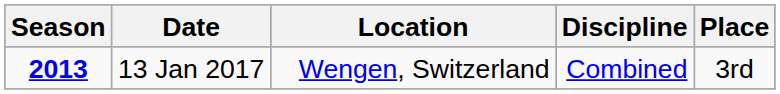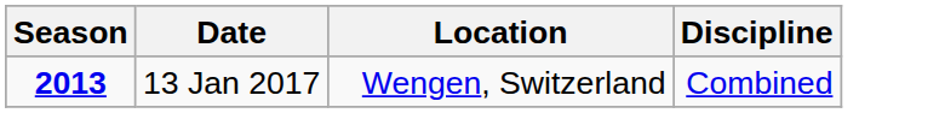- column: Place | 3rd
